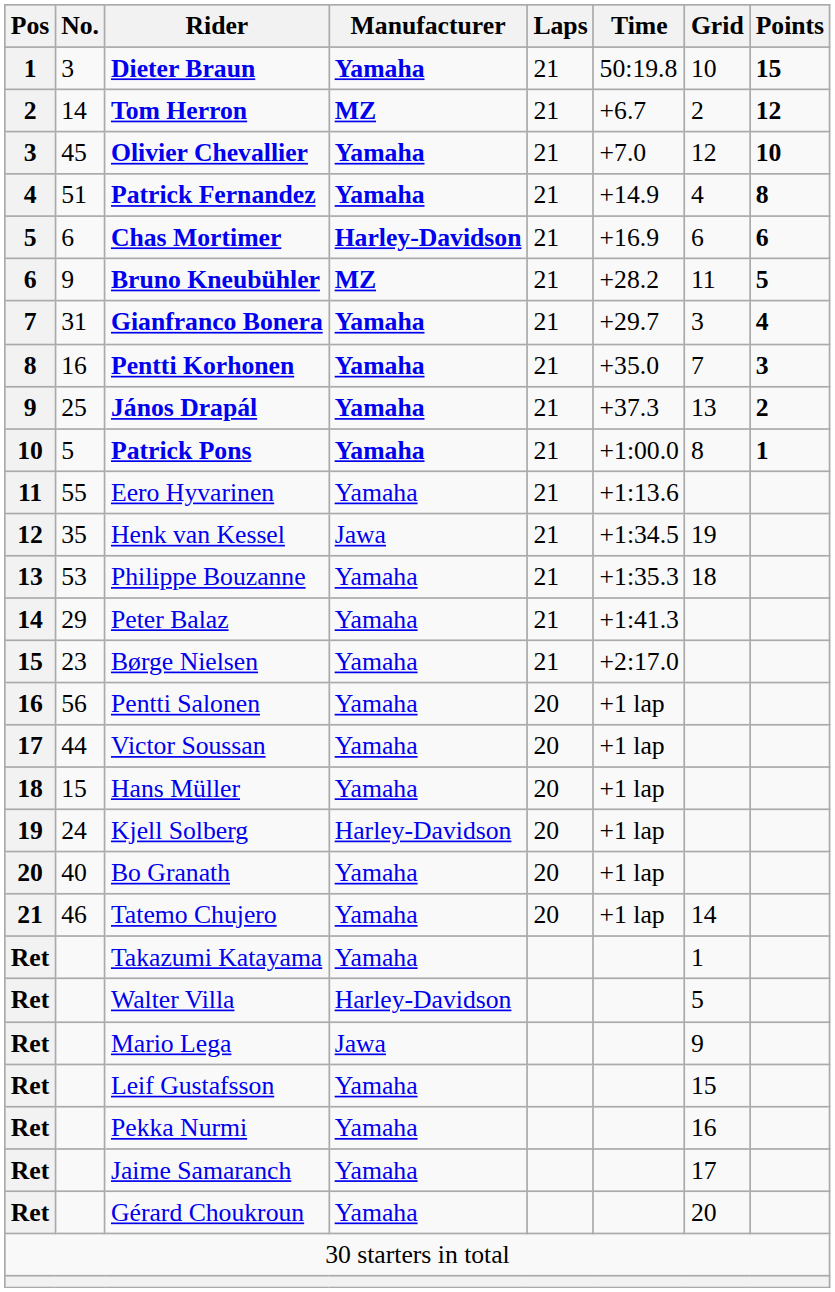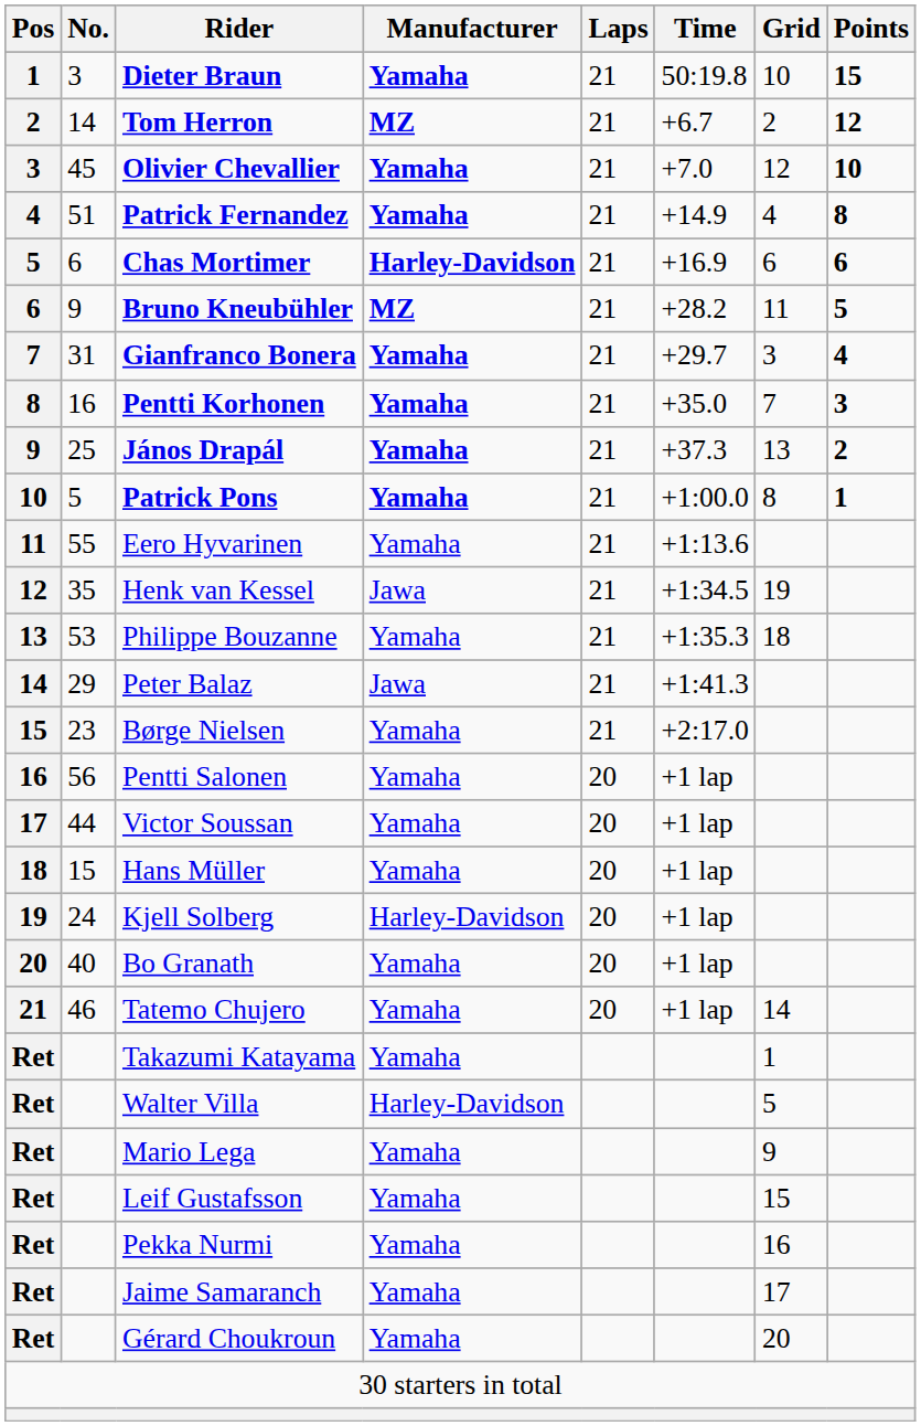Peter Balaz | Manufacturer: Yamaha -> Jawa
Mario Lega | Manufacturer: Jawa -> Yamaha
